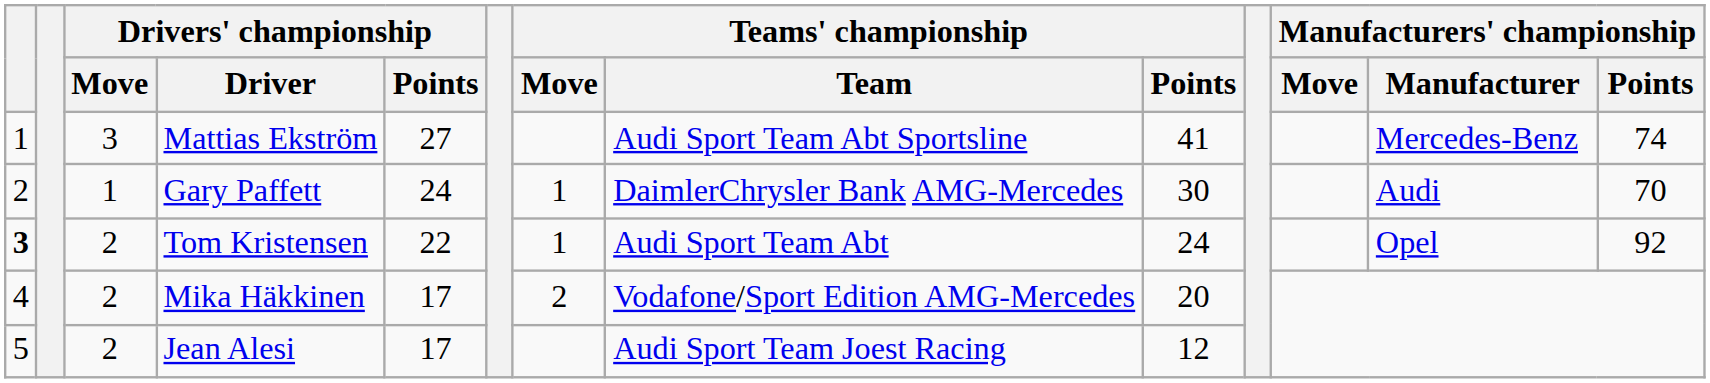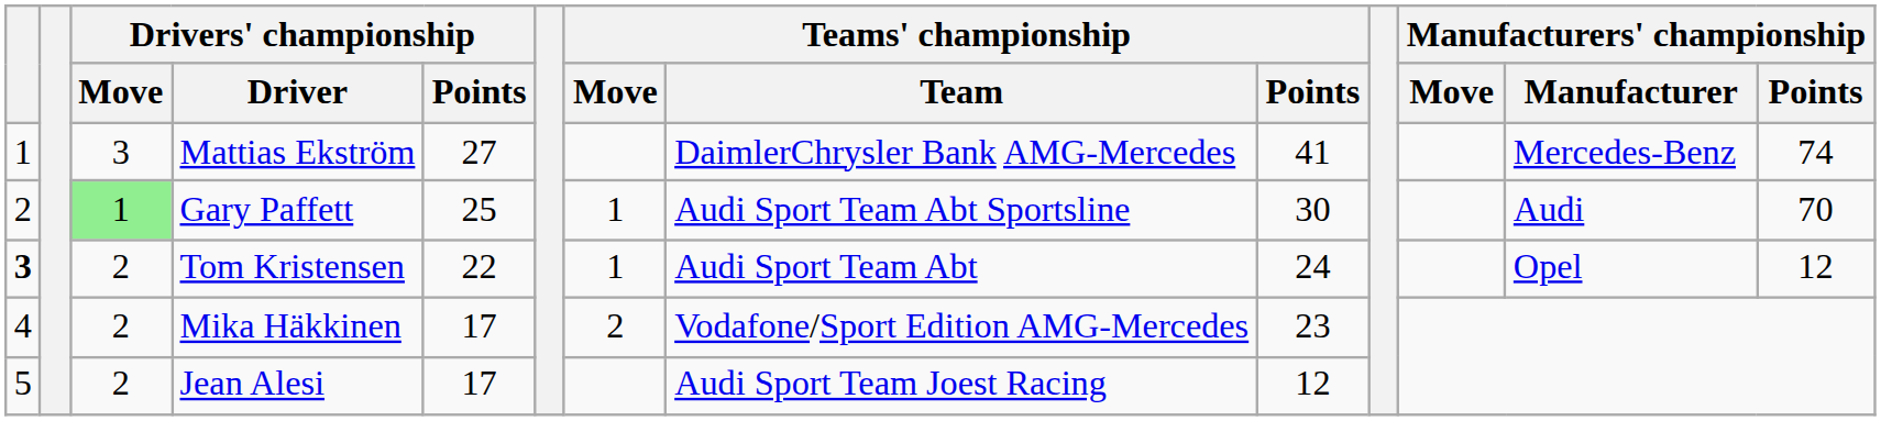Mattias Ekström | Teams' championship / Team: Audi Sport Team Abt Sportsline -> DaimlerChrysler Bank AMG-Mercedes
Gary Paffett | Drivers' championship / Move: no background -> lightgreen background
Gary Paffett | Drivers' championship / Points: 24 -> 25
Gary Paffett | Teams' championship / Team: DaimlerChrysler Bank AMG-Mercedes -> Audi Sport Team Abt Sportsline
Tom Kristensen | Manufacturers' championship / Points: 92 -> 12
Mika Häkkinen | Teams' championship / Points: 20 -> 23
